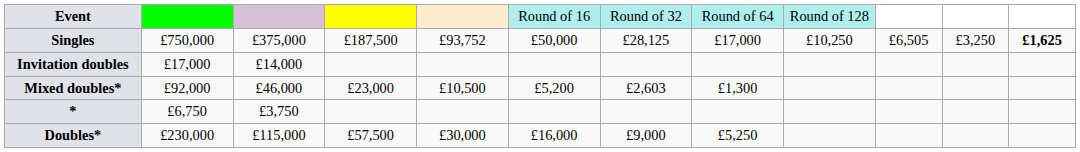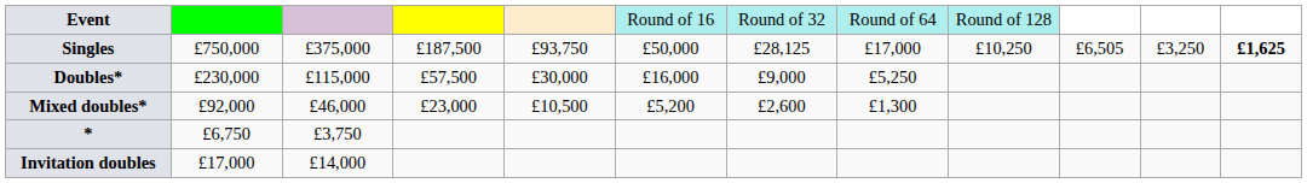Singles | column 5: £93,752 -> £93,750
rows swapped: Doubles* <-> Invitation doubles
Mixed doubles* | column 7: £2,603 -> £2,600
